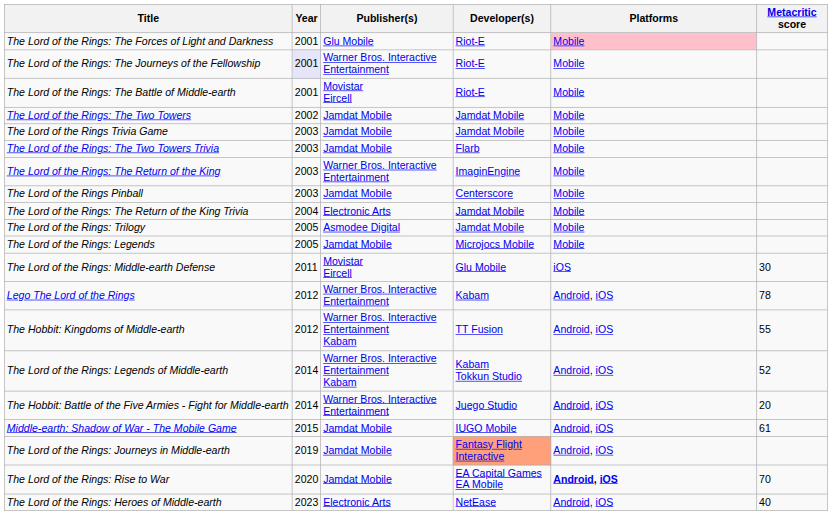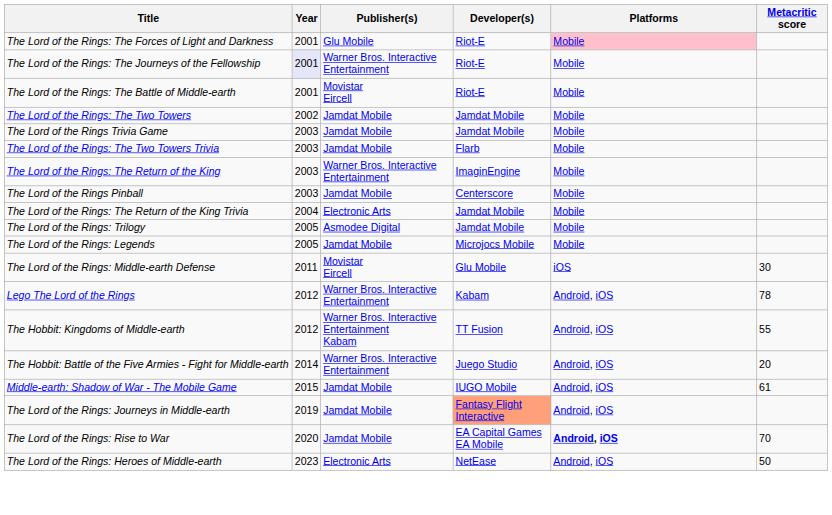- row: The Lord of the Rings: Legends of Middle-earth | 2014 | Warner Bros. Interactive Entertainment Kabam | Kabam Tokkun Studio | Android, iOS | 52
The Lord of the Rings: Heroes of Middle-earth | Metacritic score: 40 -> 50
